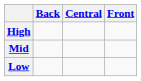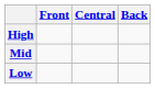columns swapped: Front <-> Back
